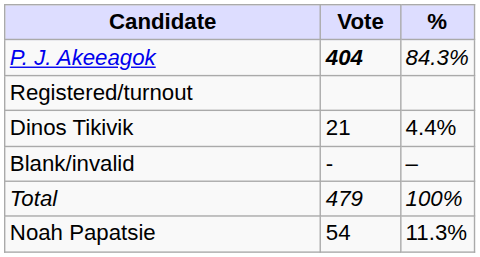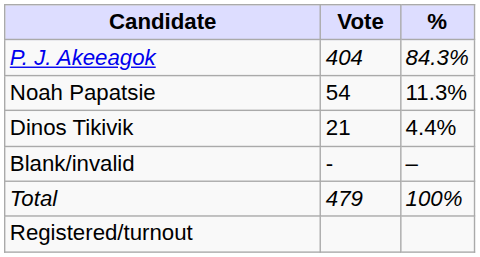P. J. Akeeagok | Vote: bold -> normal
rows swapped: Noah Papatsie <-> Registered/turnout
